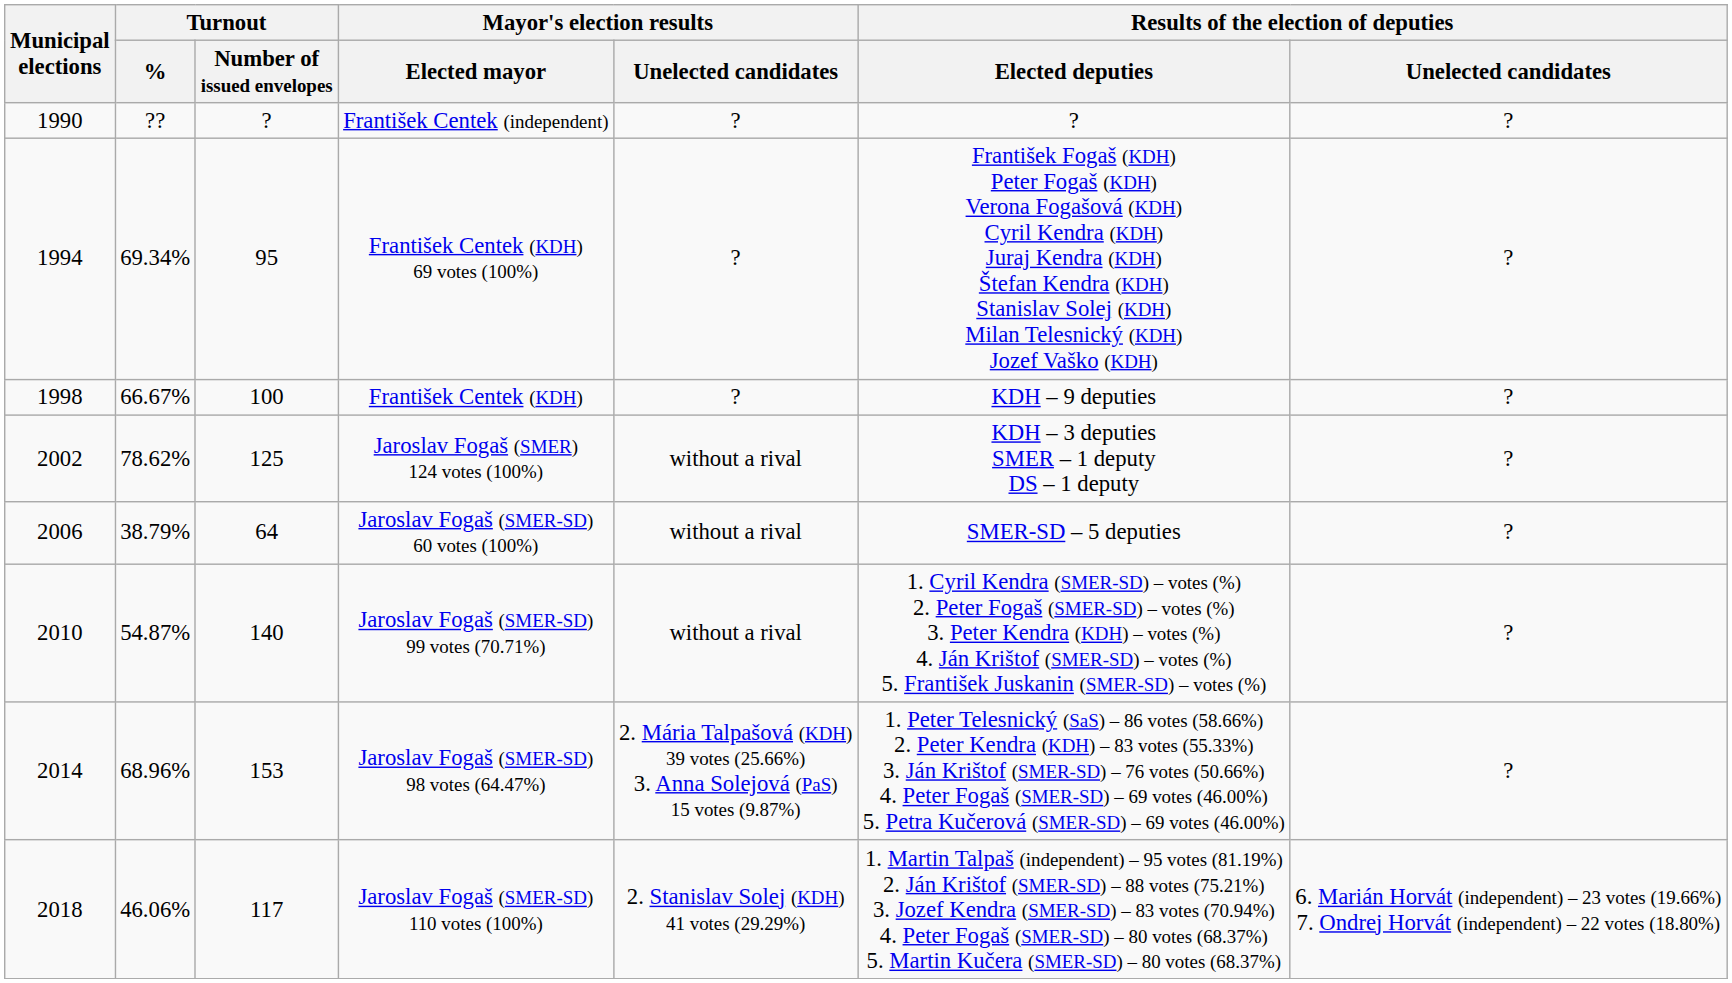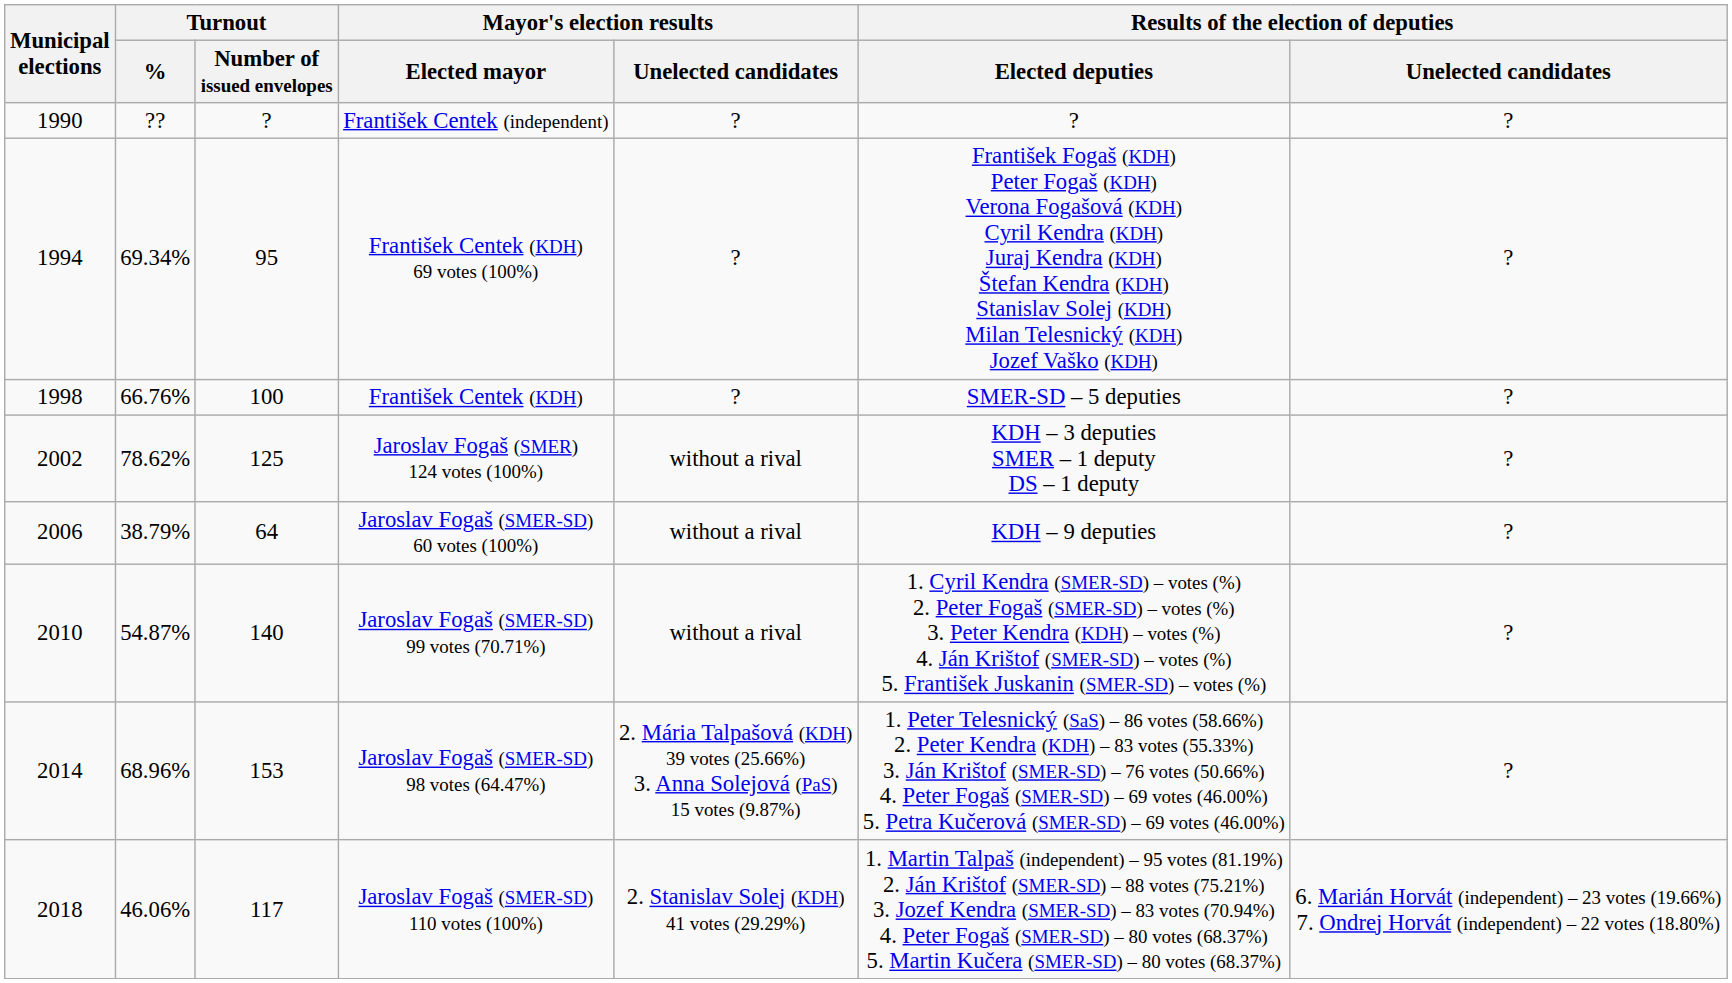František Centek (KDH) | Turnout / %: 66.67% -> 66.76%
František Centek (KDH) | Results of the election of deputies / Elected deputies: KDH – 9 deputies -> SMER-SD – 5 deputies
Jaroslav Fogaš (SMER-SD) 60 votes (100%) | Results of the election of deputies / Elected deputies: SMER-SD – 5 deputies -> KDH – 9 deputies
